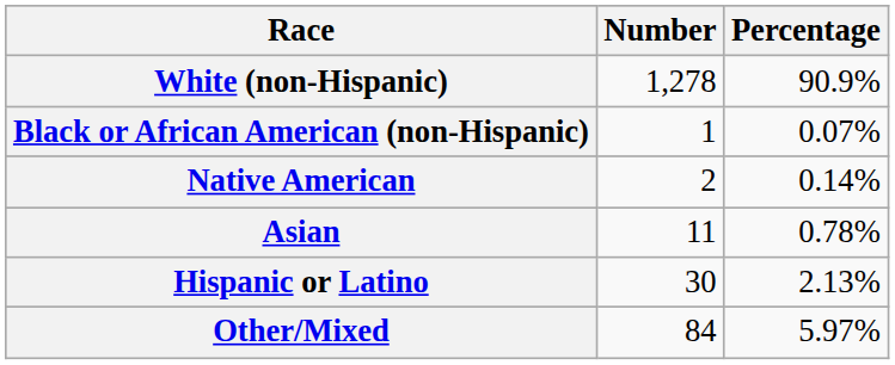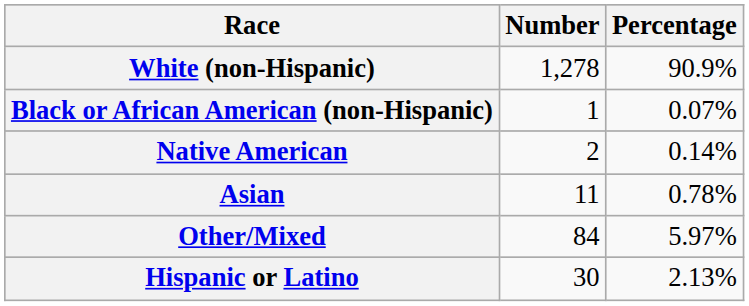rows swapped: Other/Mixed <-> Hispanic or Latino
